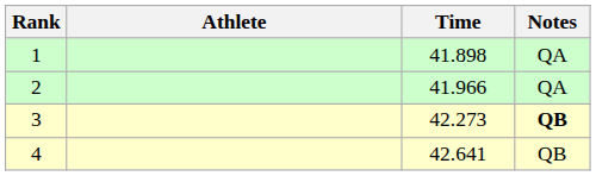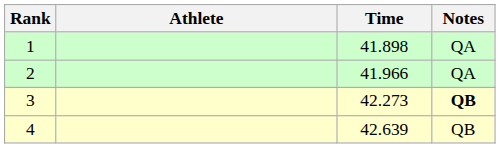4 | Time: 42.641 -> 42.639
